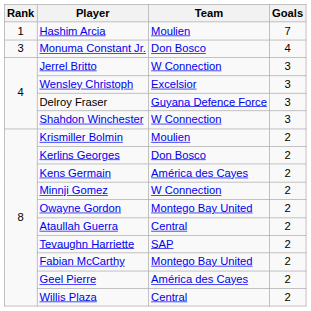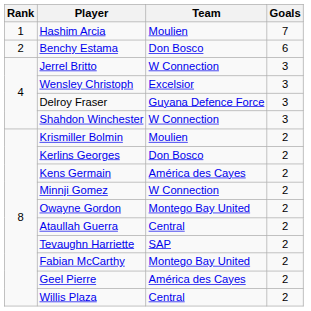+ row: 2 | Benchy Estama | Don Bosco | 6
- row: 3 | Monuma Constant Jr. | Don Bosco | 4
